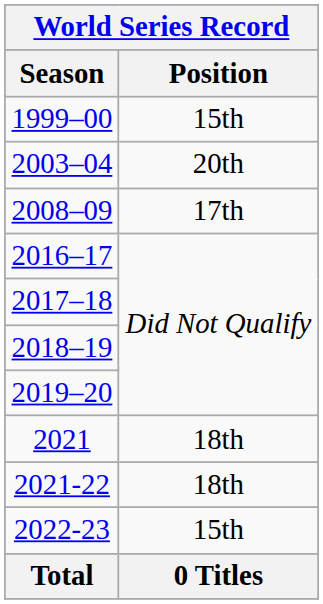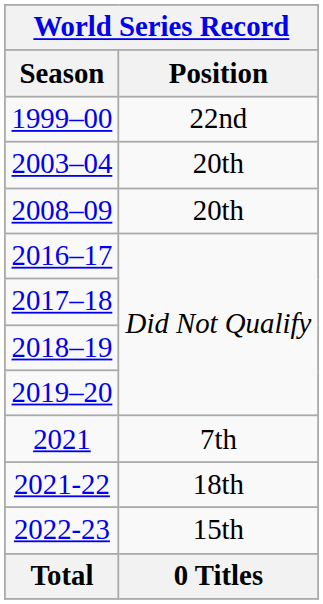1999–00 | Position: 15th -> 22nd
2008–09 | Position: 17th -> 20th
2021 | Position: 18th -> 7th
